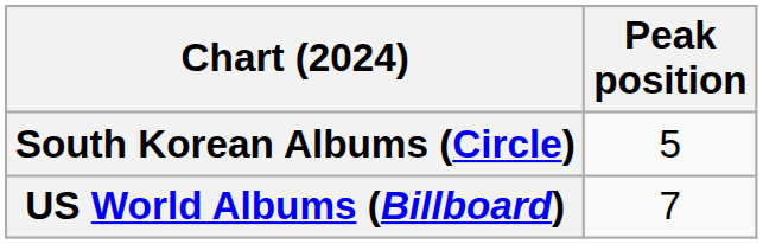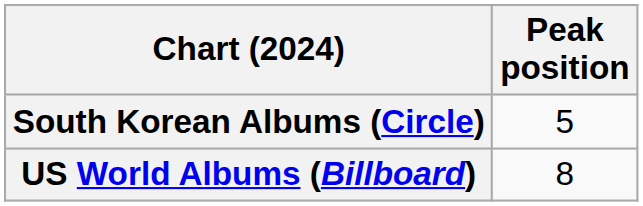US World Albums (Billboard) | Peak position: 7 -> 8
